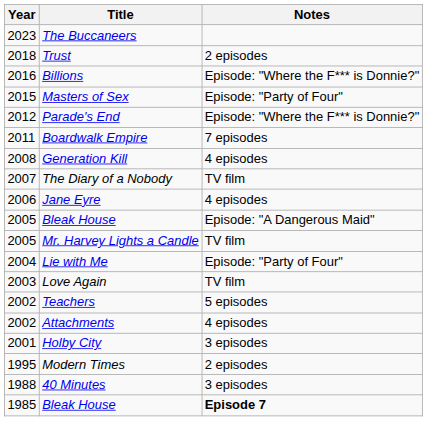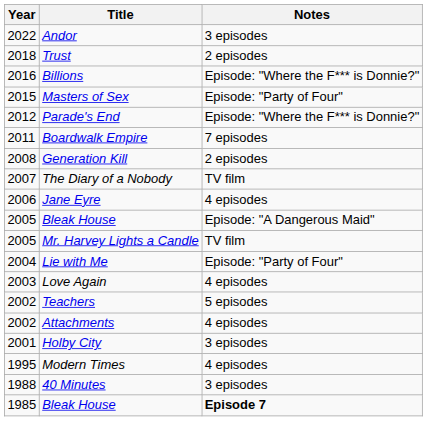- row: 2023 | The Buccaneers
+ row: 2022 | Andor | 3 episodes
Generation Kill | Notes: 4 episodes -> 2 episodes
Love Again | Notes: TV film -> 4 episodes
Modern Times | Notes: 2 episodes -> 4 episodes
